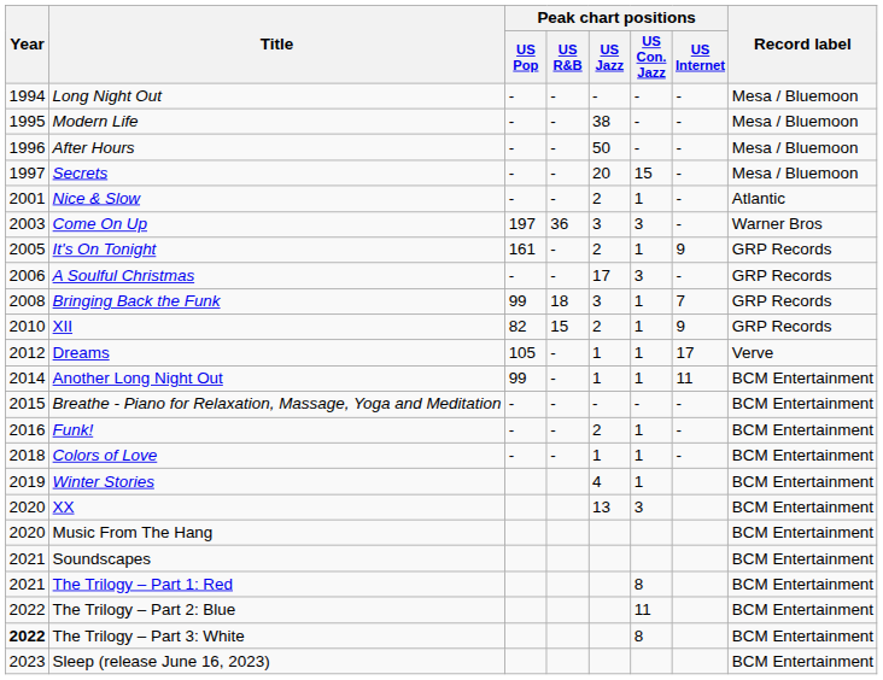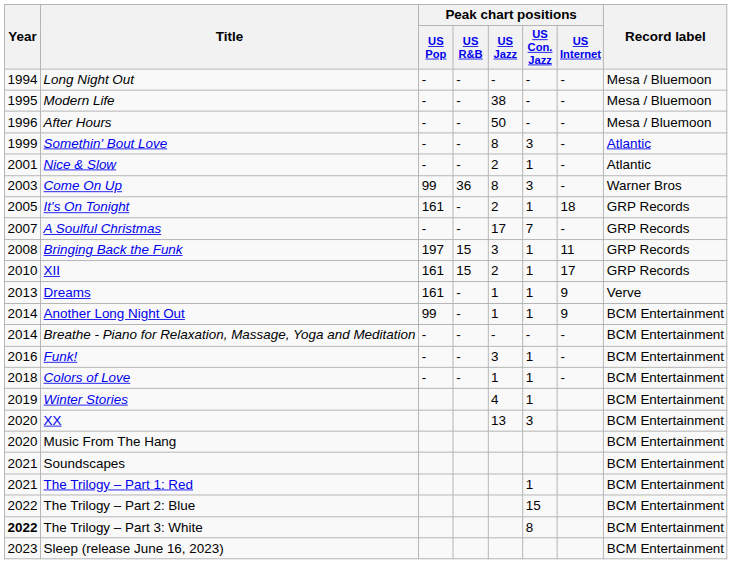- row: 1997 | Secrets | - | - | 20 | 15 | - | Mesa / Bluemoon
+ row: 1999 | Somethin' Bout Love | - | - | 8 | 3 | - | Atlantic
Come On Up | Peak chart positions / US Pop: 197 -> 99
Come On Up | Peak chart positions / US Jazz: 3 -> 8
It's On Tonight | Peak chart positions / US Internet: 9 -> 18
A Soulful Christmas | Year: 2006 -> 2007
A Soulful Christmas | Peak chart positions / US Con. Jazz: 3 -> 7
Bringing Back the Funk | Peak chart positions / US Pop: 99 -> 197
Bringing Back the Funk | Peak chart positions / US R&B: 18 -> 15
Bringing Back the Funk | Peak chart positions / US Internet: 7 -> 11
XII | Peak chart positions / US Pop: 82 -> 161
XII | Peak chart positions / US Internet: 9 -> 17
Dreams | Year: 2012 -> 2013
Dreams | Peak chart positions / US Pop: 105 -> 161
Dreams | Peak chart positions / US Internet: 17 -> 9
Another Long Night Out | Peak chart positions / US Internet: 11 -> 9
Breathe - Piano for Relaxation, Massage, Yoga and Meditation | Year: 2015 -> 2014
Funk! | Peak chart positions / US Jazz: 2 -> 3
The Trilogy – Part 1: Red | Peak chart positions / US Con. Jazz: 8 -> 1
The Trilogy – Part 2: Blue | Peak chart positions / US Con. Jazz: 11 -> 15
